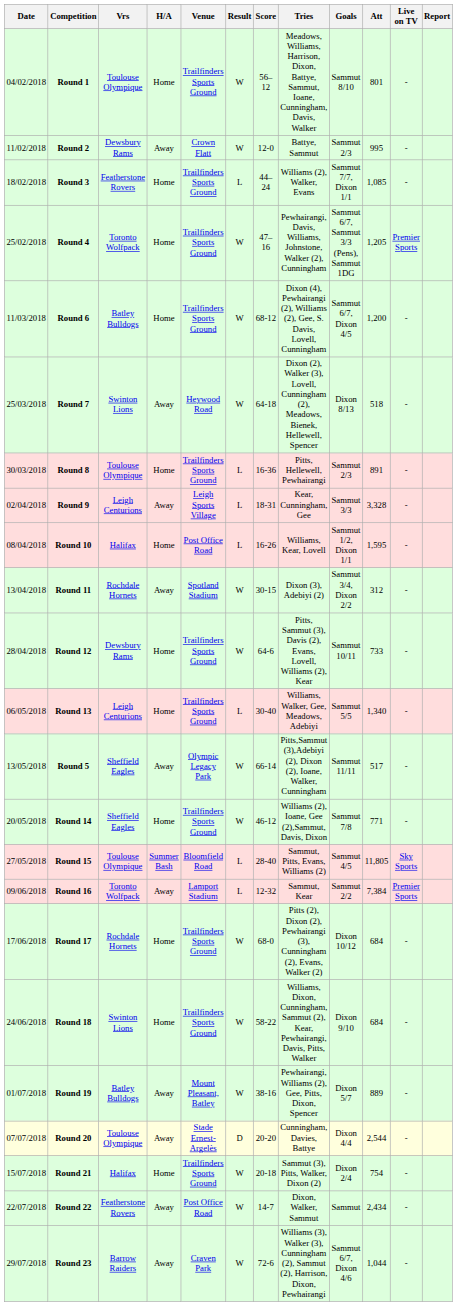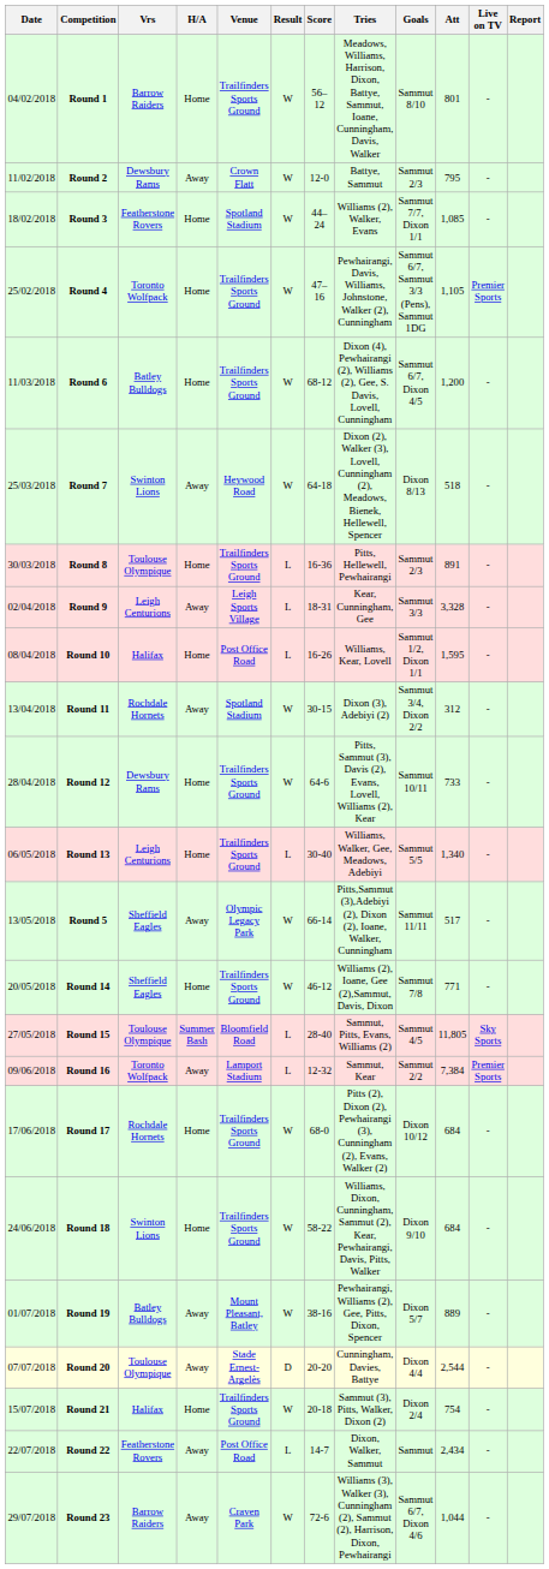Round 1 | Vrs: Toulouse Olympique -> Barrow Raiders
Round 2 | Att: 995 -> 795
Round 3 | Venue: Trailfinders Sports Ground -> Spotland Stadium
Round 3 | Result: L -> W
Round 4 | Att: 1,205 -> 1,105
Round 22 | Result: W -> L
